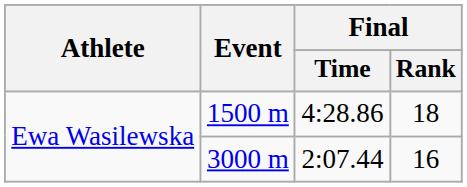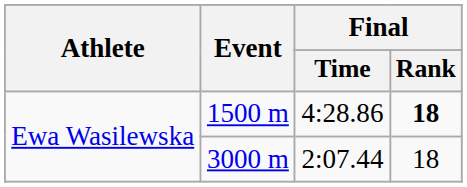1500 m | Final / Rank: normal -> bold
3000 m | Final / Rank: 16 -> 18
